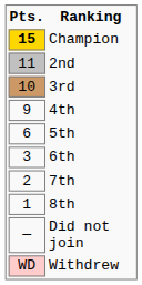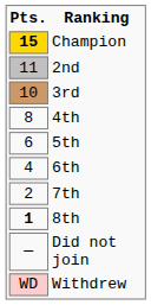4th | Pts.: 9 -> 8
6th | Pts.: 3 -> 4
8th | Pts.: normal -> bold
